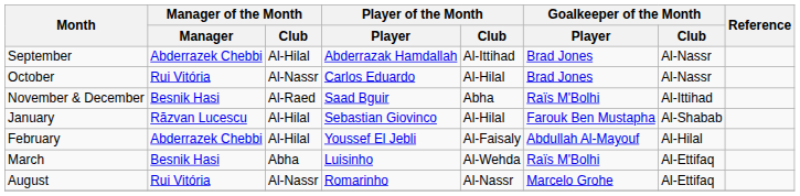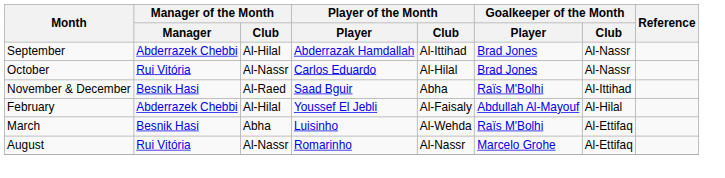- row: January | Răzvan Lucescu | Al-Hilal | Sebastian Giovinco | Al-Hilal | Farouk Ben Mustapha | Al-Shabab
